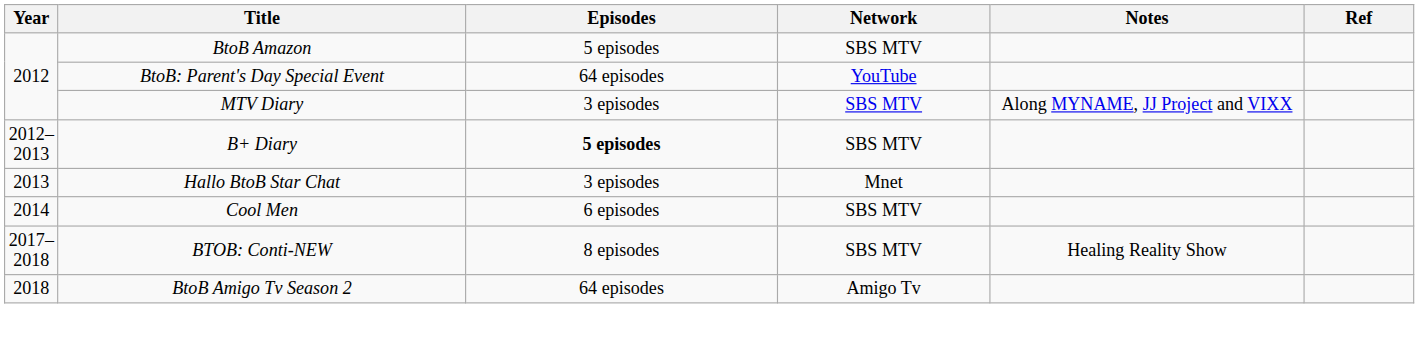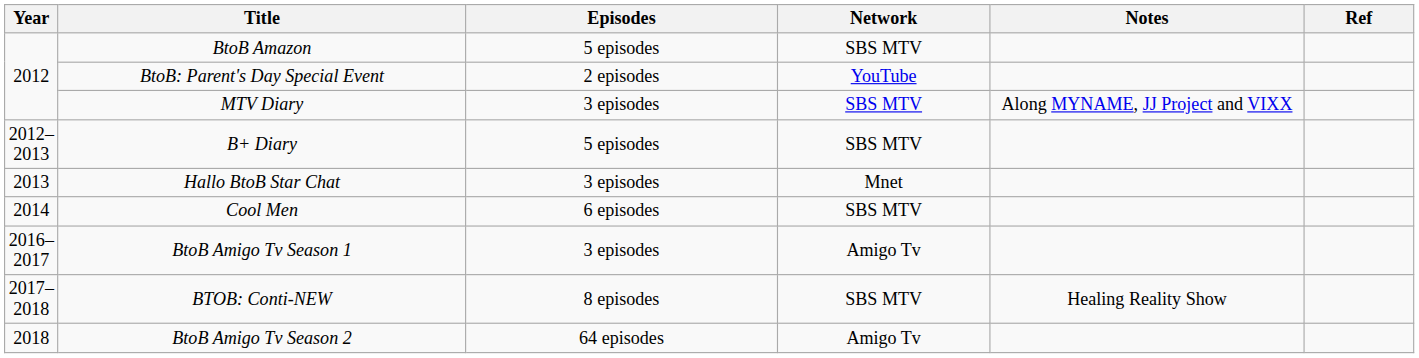BtoB: Parent's Day Special Event | Episodes: 64 episodes -> 2 episodes
B+ Diary | Episodes: bold -> normal
+ row: 2016–2017 | BtoB Amigo Tv Season 1 | 3 episodes | Amigo Tv
